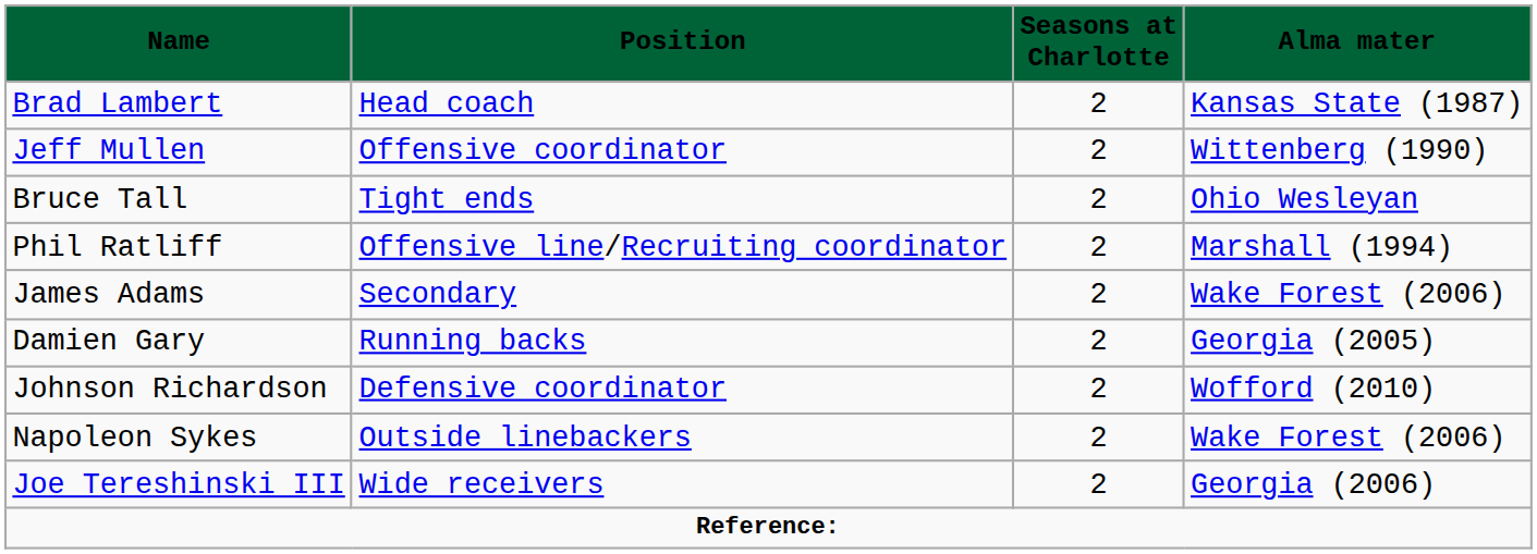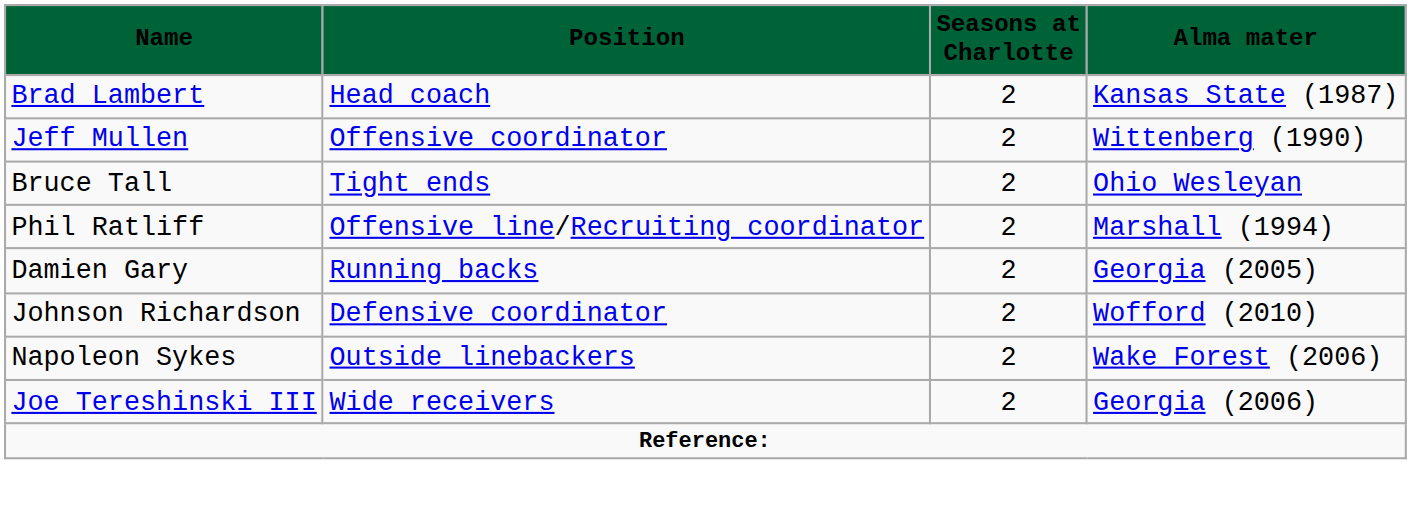- row: James Adams | Secondary | 2 | Wake Forest (2006)
